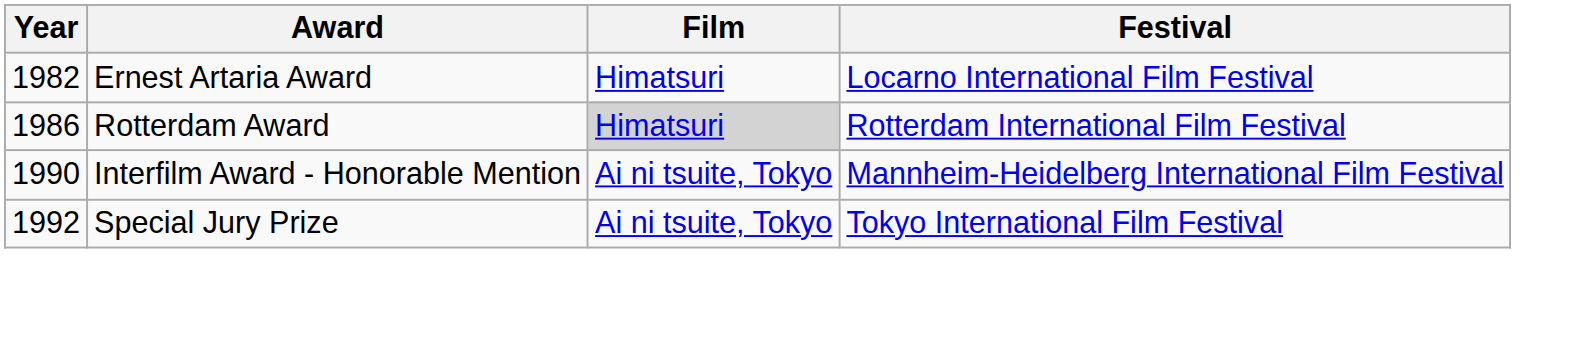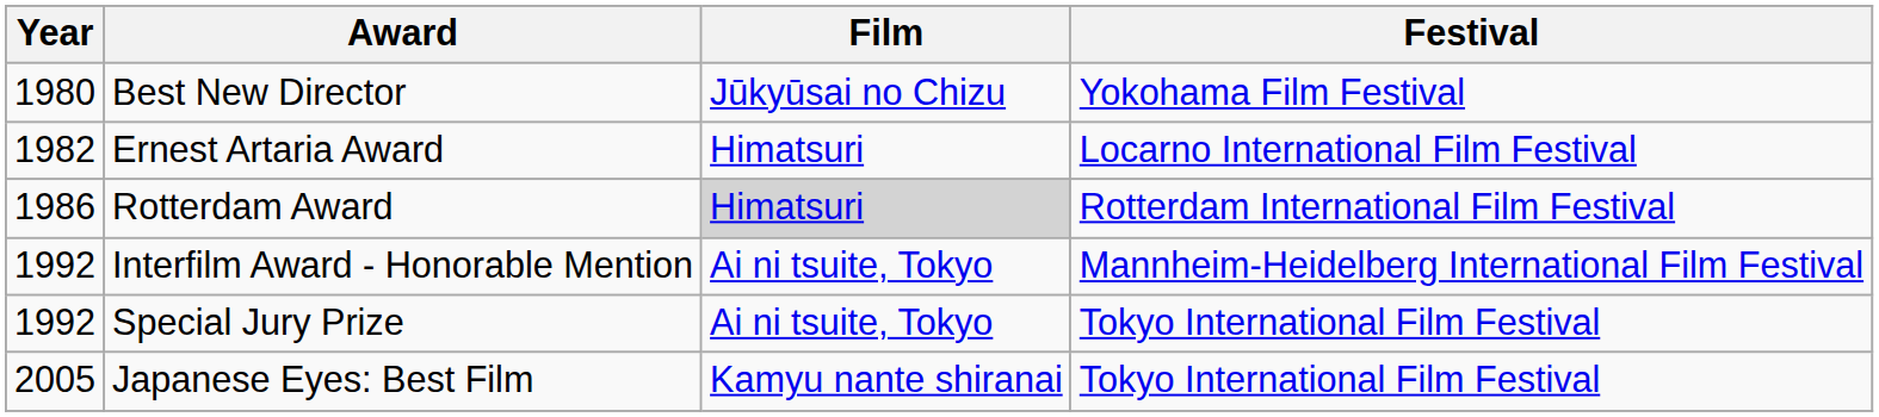+ row: 1980 | Best New Director | Jūkyūsai no Chizu | Yokohama Film Festival
Interfilm Award - Honorable Mention | Year: 1990 -> 1992
+ row: 2005 | Japanese Eyes: Best Film | Kamyu nante shiranai | Tokyo International Film Festival
